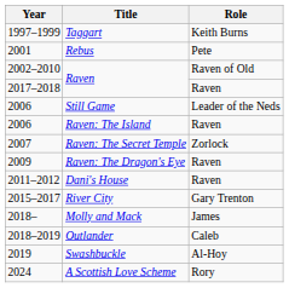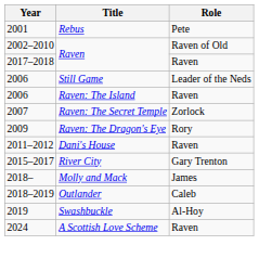- row: 1997–1999 | Taggart | Keith Burns
Raven: The Dragon's Eye | Role: Raven -> Rory
A Scottish Love Scheme | Role: Rory -> Raven
